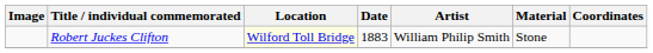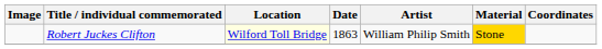Robert Juckes Clifton | Date: 1883 -> 1863
Robert Juckes Clifton | Material: no background -> gold background
